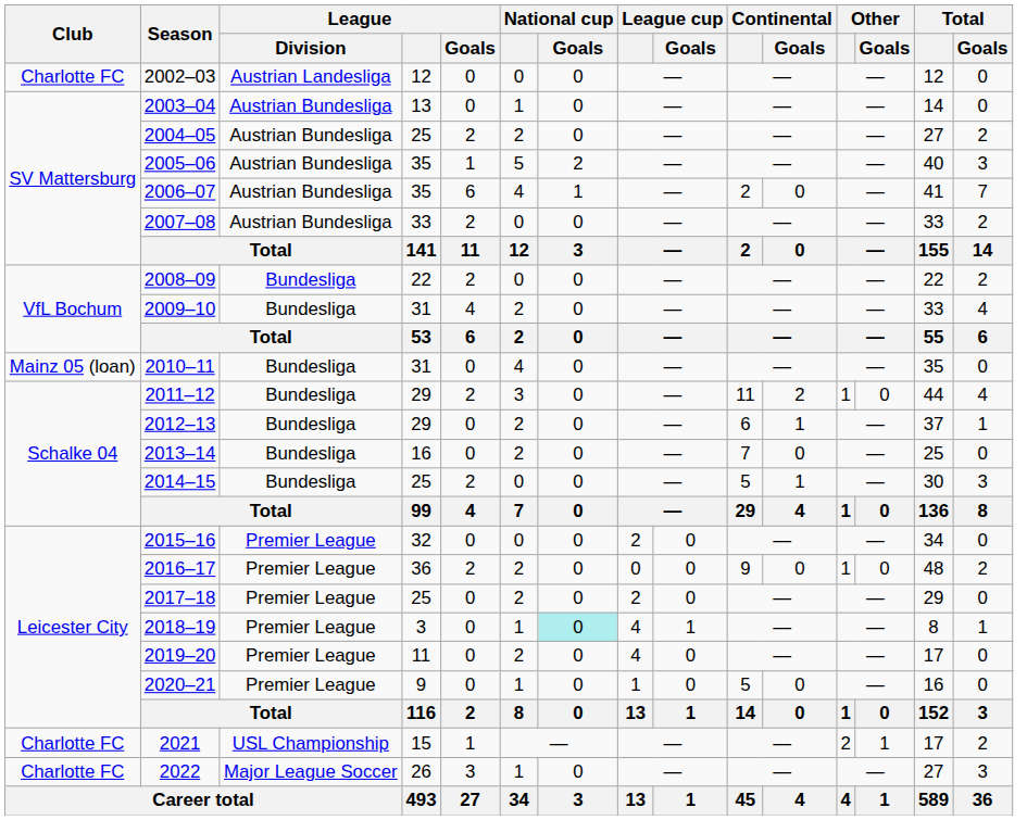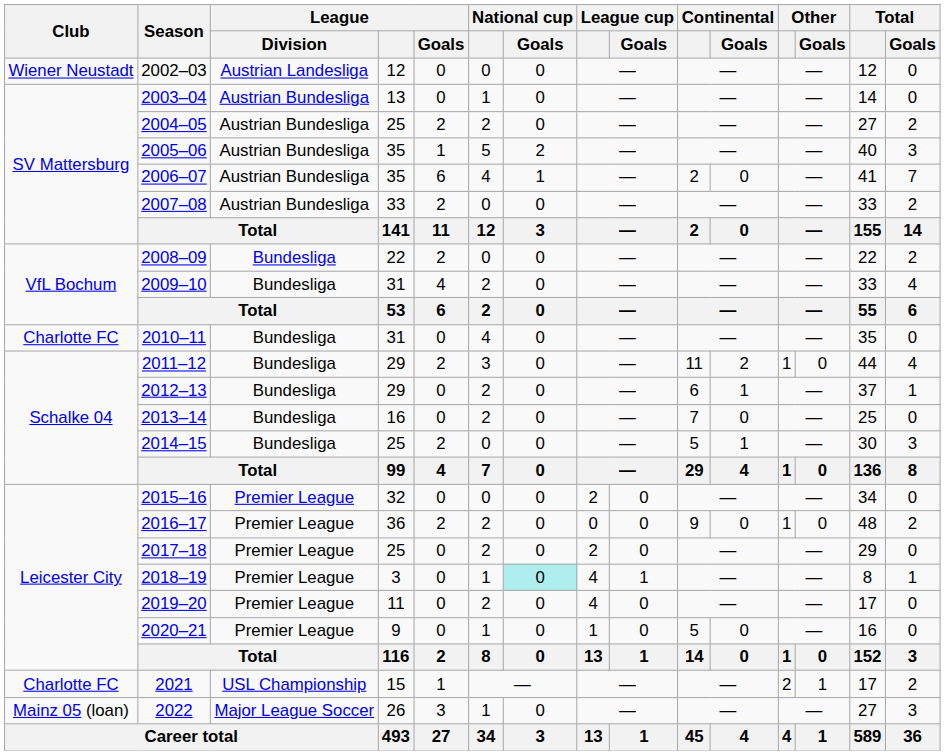2002–03 | Club: Charlotte FC -> Wiener Neustadt
2010–11 | Club: Mainz 05 (loan) -> Charlotte FC
2022 | Club: Charlotte FC -> Mainz 05 (loan)
